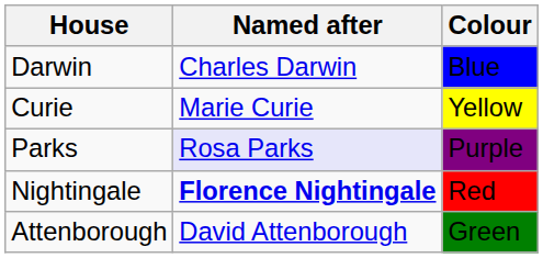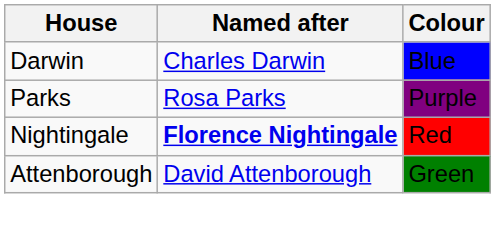- row: Curie | Marie Curie | Yellow
Parks | Named after: lavender background -> no background
